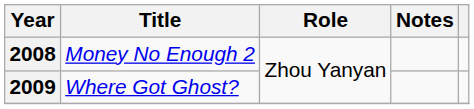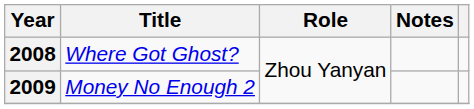2008 | Title: Money No Enough 2 -> Where Got Ghost?
2009 | Title: Where Got Ghost? -> Money No Enough 2
